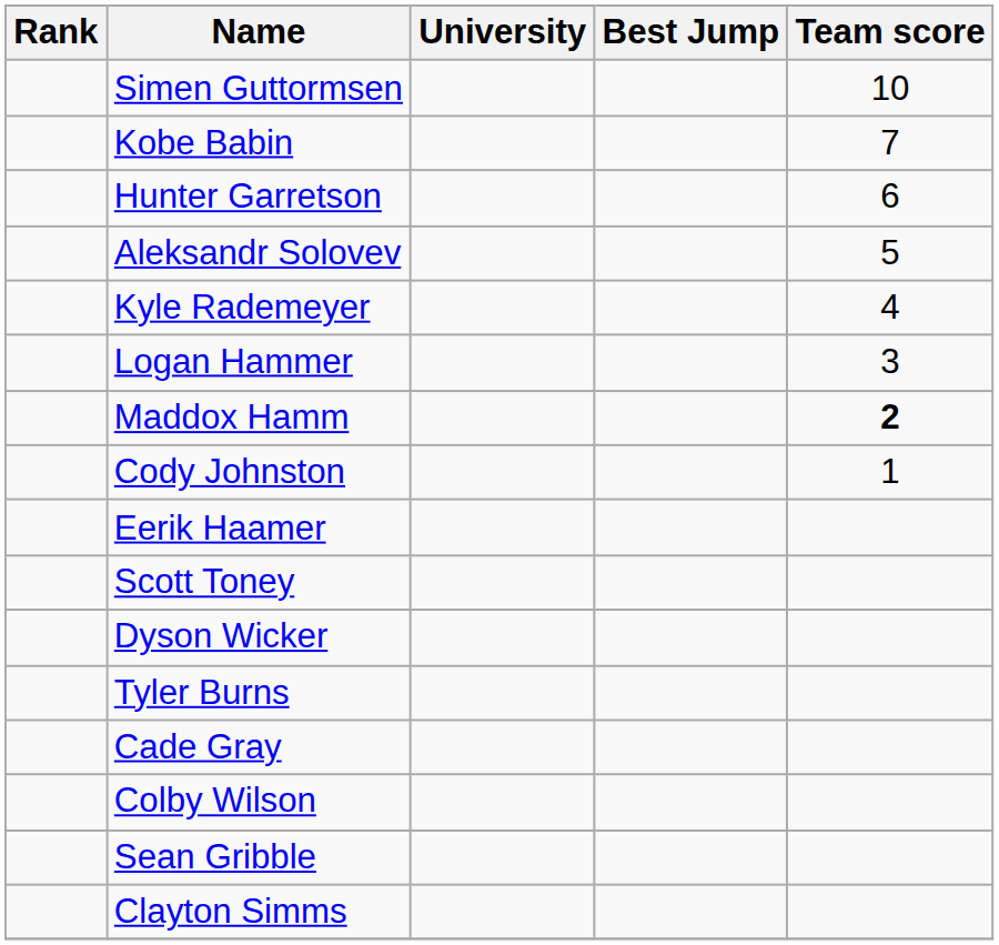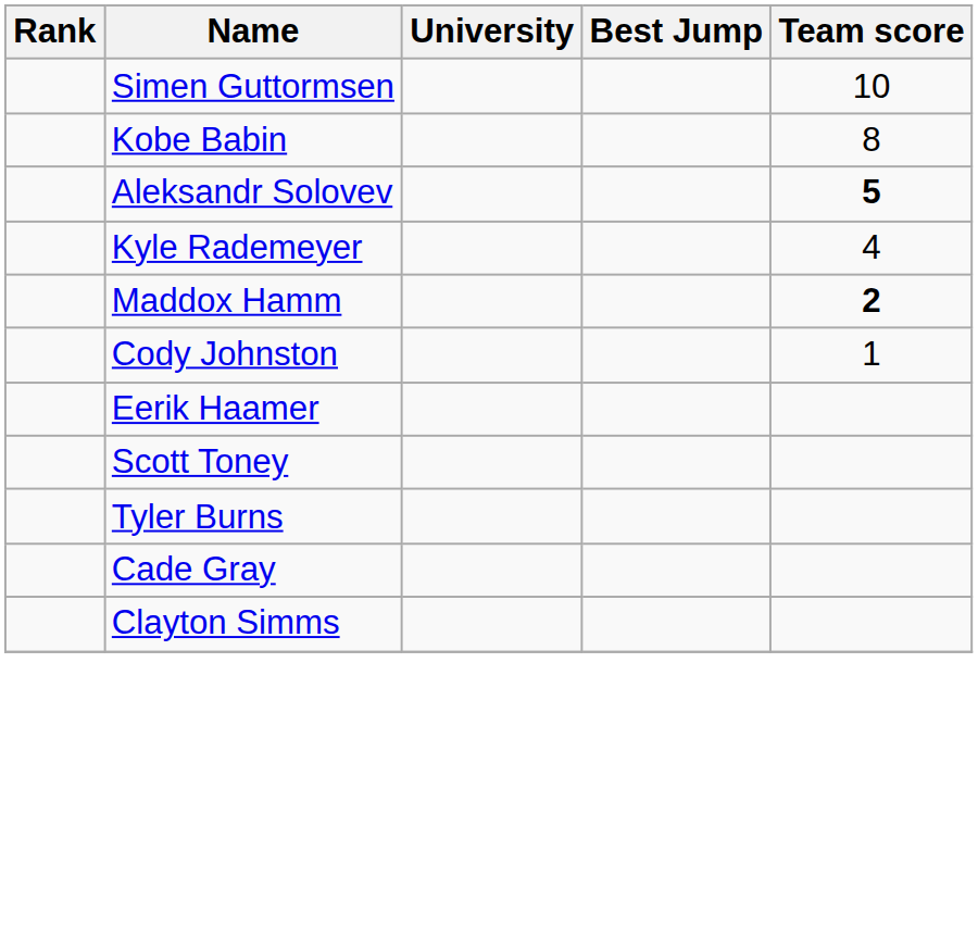Kobe Babin | Team score: 7 -> 8
- row: Hunter Garretson | 6
Aleksandr Solovev | Team score: normal -> bold
- row: Logan Hammer | 3
- row: Dyson Wicker
- row: Colby Wilson
- row: Sean Gribble
